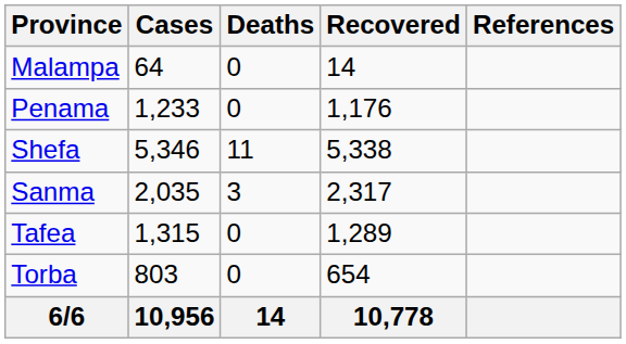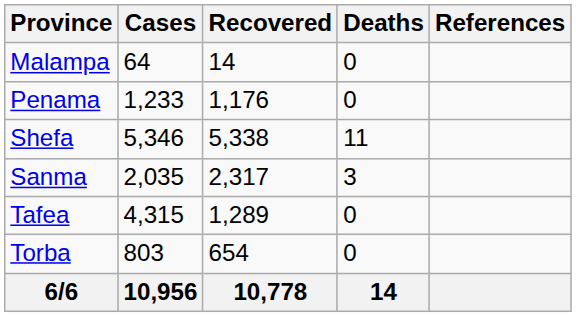columns swapped: Recovered <-> Deaths
Tafea | Cases: 1,315 -> 4,315
